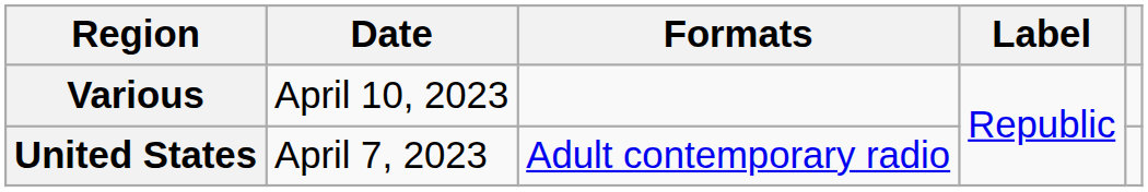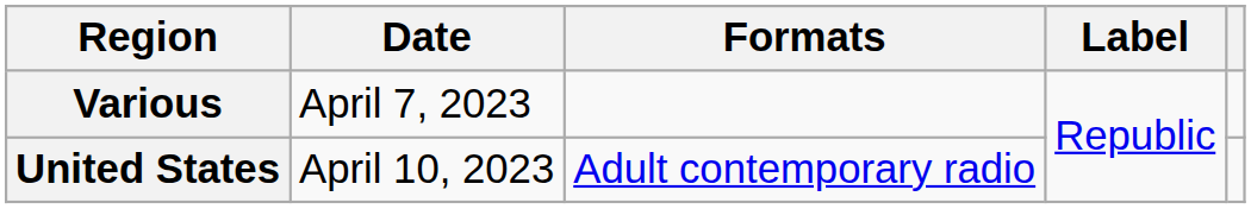Various | Date: April 10, 2023 -> April 7, 2023
United States | Date: April 7, 2023 -> April 10, 2023
